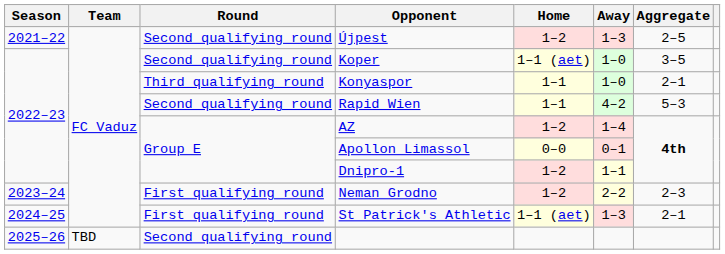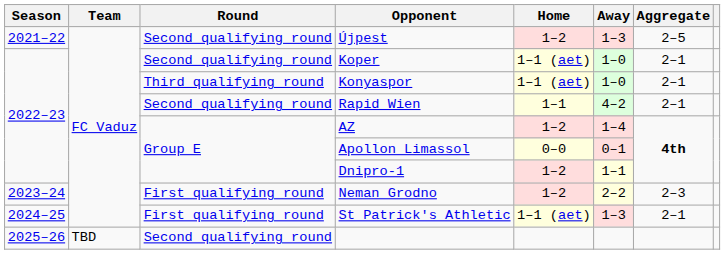Koper | Aggregate: 3–5 -> 2–1
Konyaspor | Home: 1–1 -> 1–1 (aet)
Rapid Wien | Aggregate: 5–3 -> 2–1
